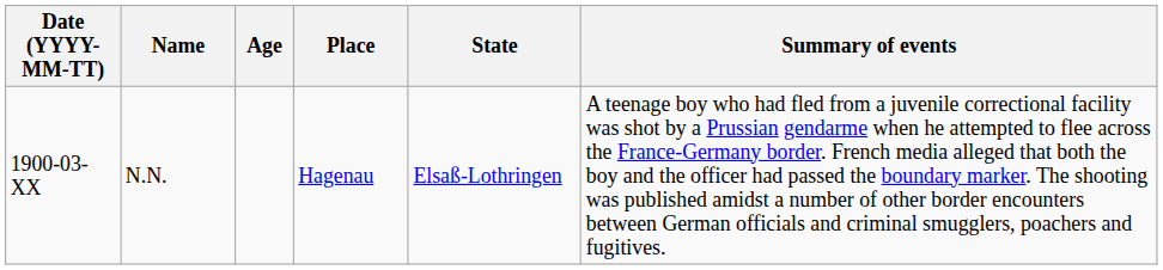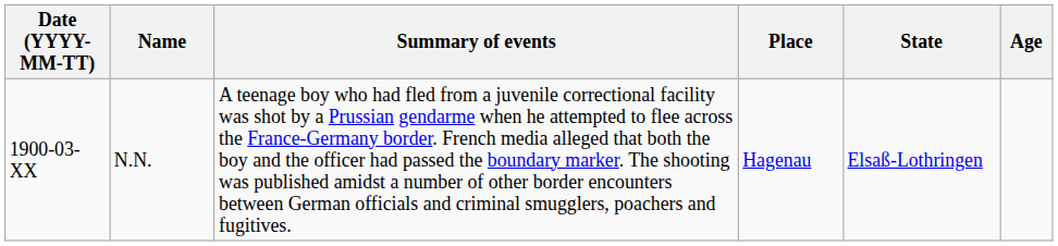columns swapped: Age <-> Summary of events
